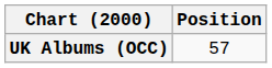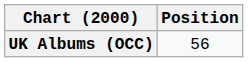UK Albums (OCC) | Position: 57 -> 56
